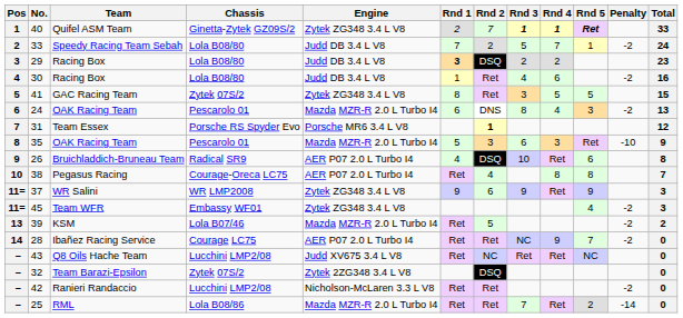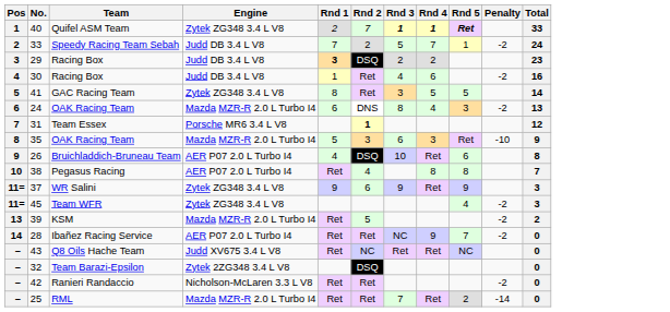- column: Chassis | Ginetta-Zytek GZ09S/2 | Lola B08/80 | Lola B08/80 | Lola B08/80 | Zytek 07S/2 | Pescarolo 01 | Porsche RS Spyder Evo | Pescarolo 01 | Radical SR9 | Courage-Oreca LC75 | WR LMP2008 | Embassy WF01 | Lola B07/46 | Courage LC75 | Lucchini LMP2/08 | Zytek 07S/2 | Lucchini LMP2/08 | Lola B08/86
41 | Total: 15 -> 14
